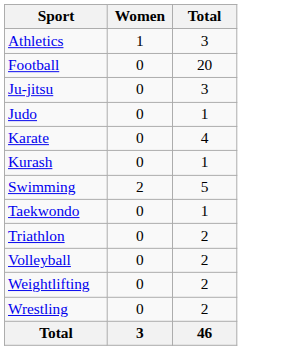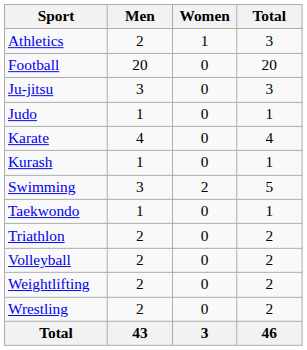+ column: Men | 2 | 20 | 3 | 1 | 4 | 1 | 3 | 1 | 2 | 2 | 2 | 2 | 43
